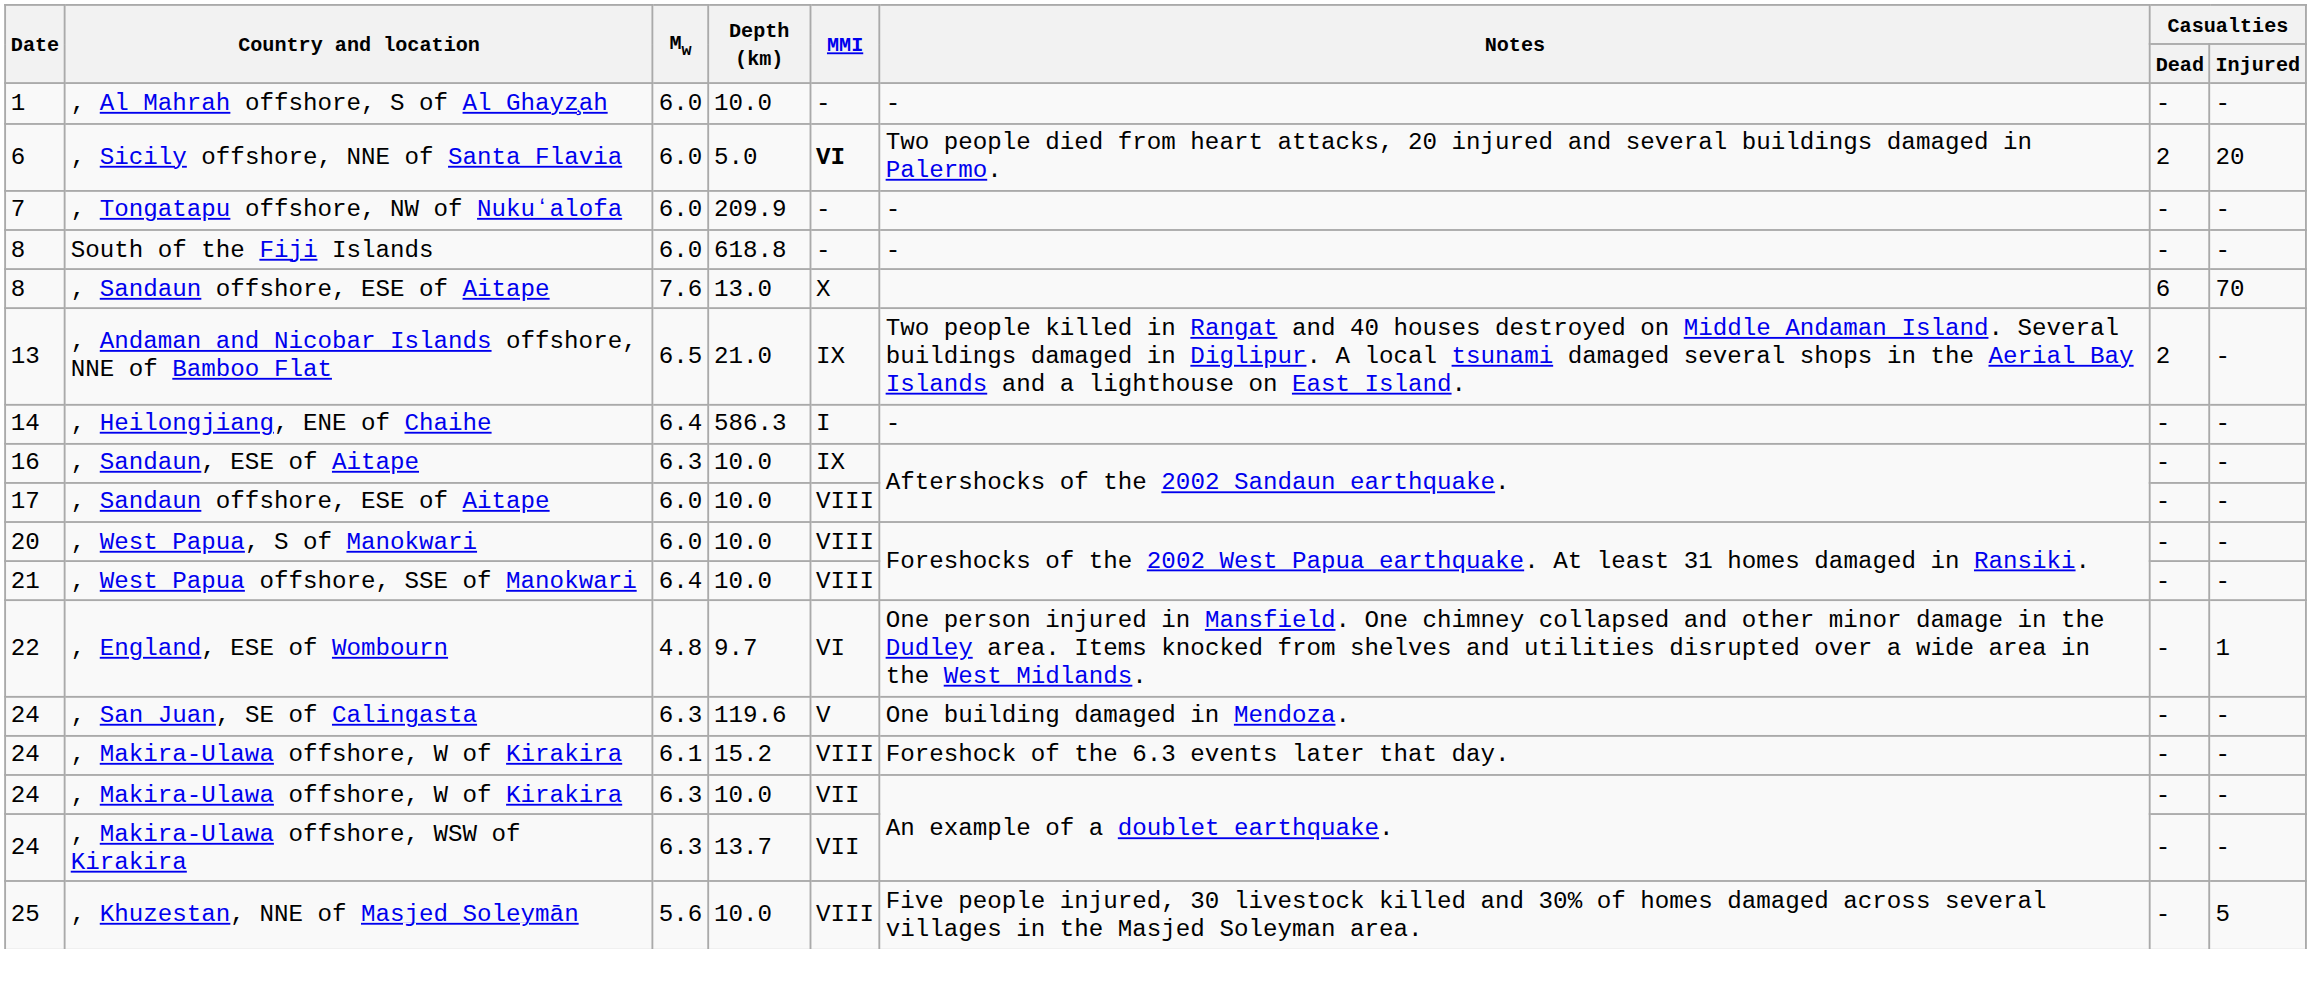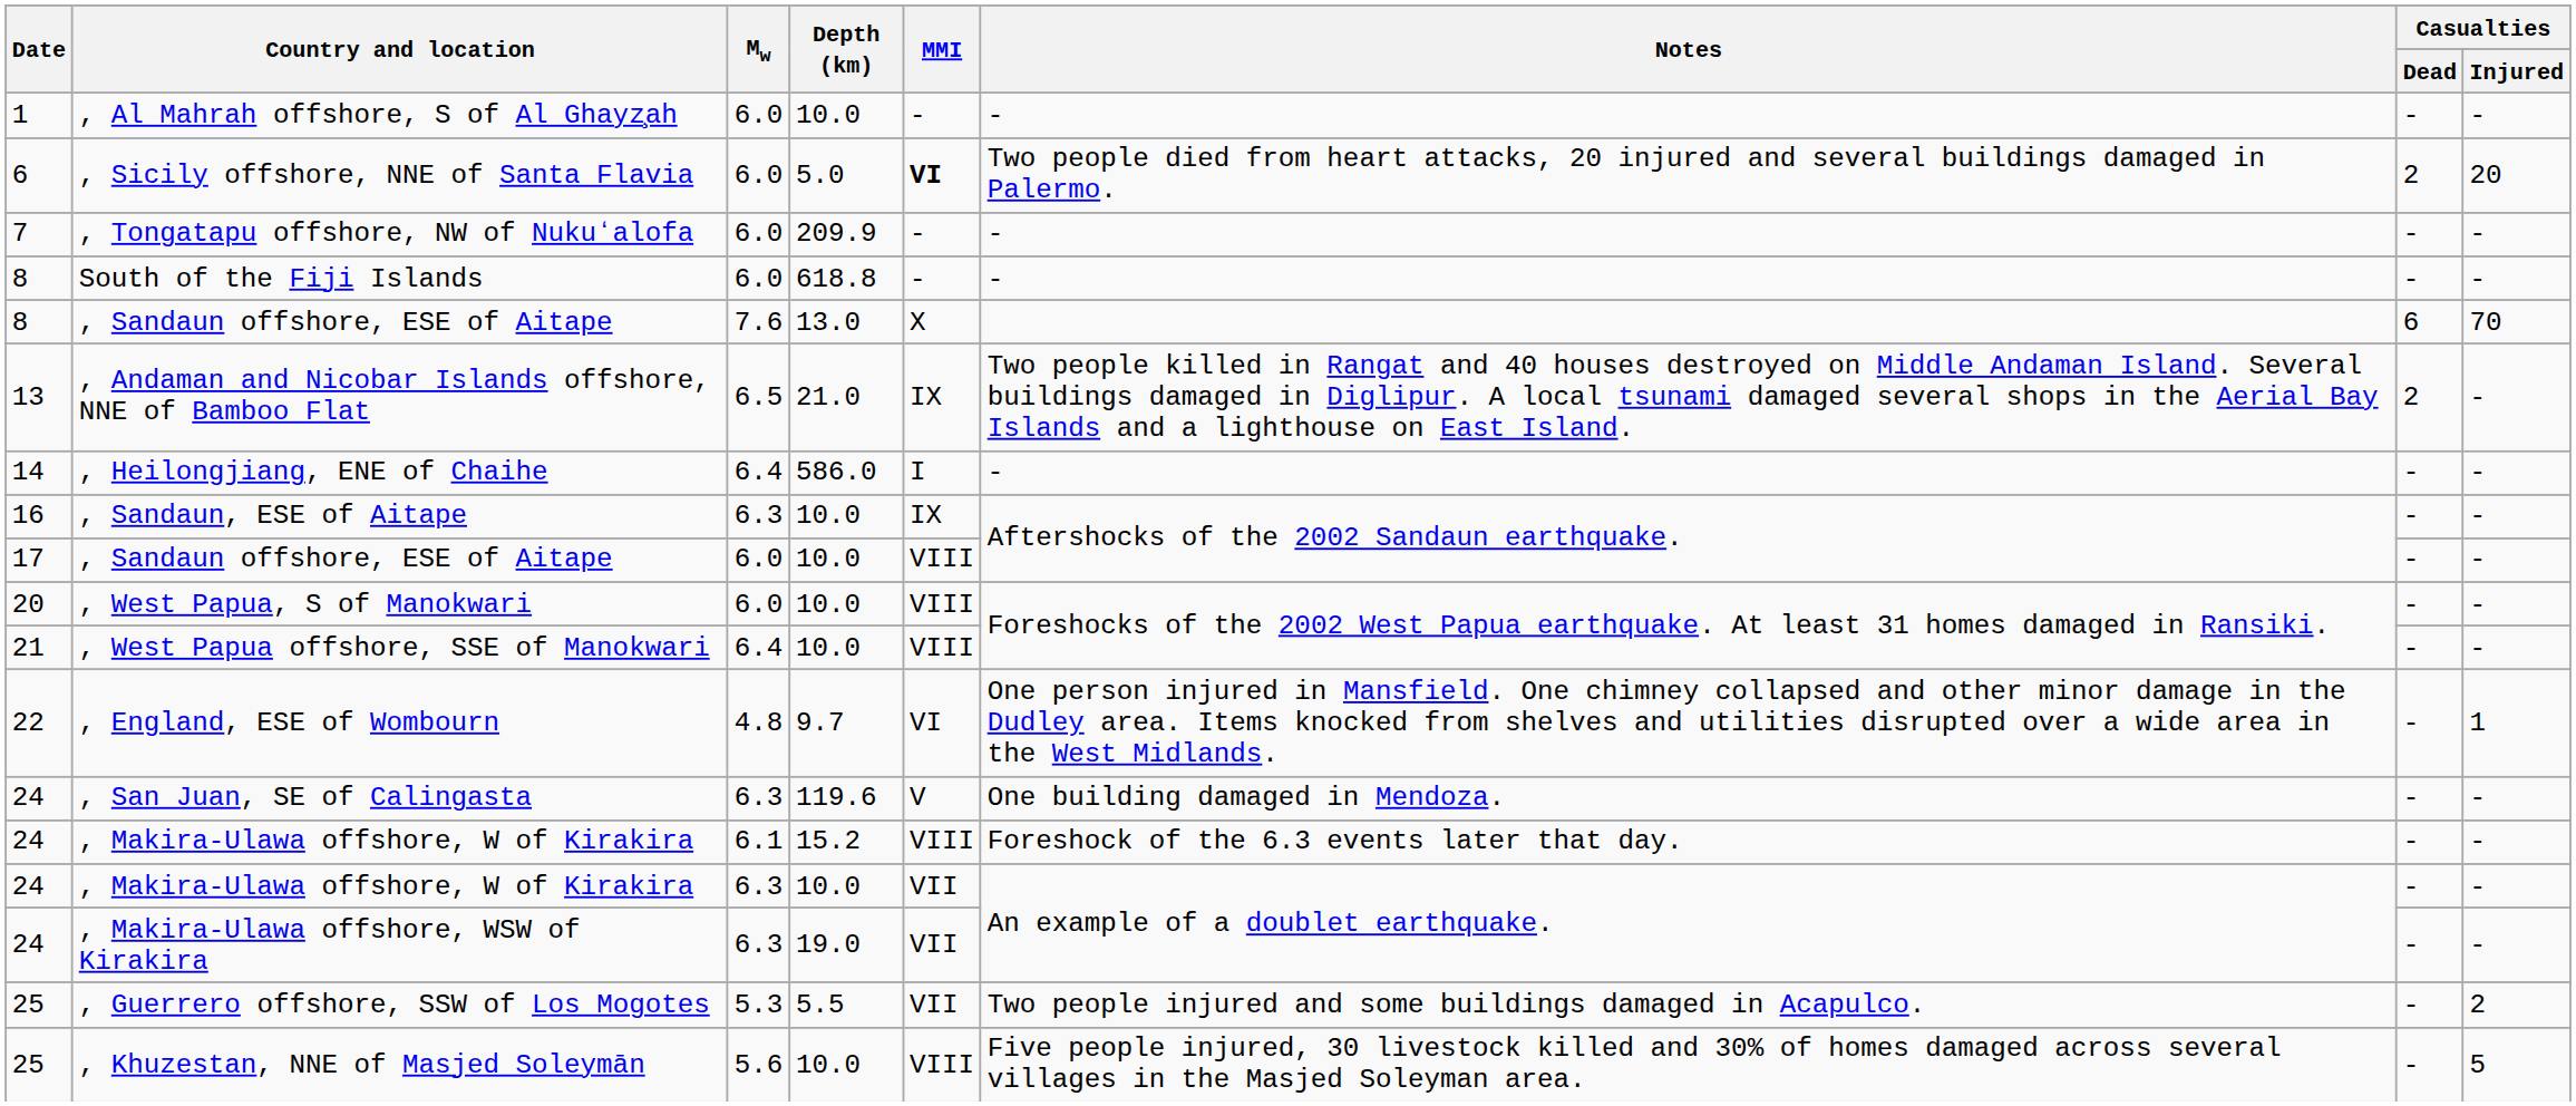, Heilongjiang, ENE of Chaihe | Depth (km): 586.3 -> 586.0
, Makira-Ulawa offshore, WSW of Kirakira | Depth (km): 13.7 -> 19.0
+ row: 25 | , Guerrero offshore, SSW of Los Mogotes | 5.3 | 5.5 | VII | Two people injured and some buildings damaged in Acapulco. | - | 2
